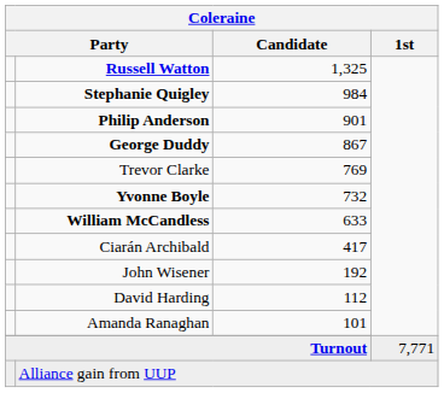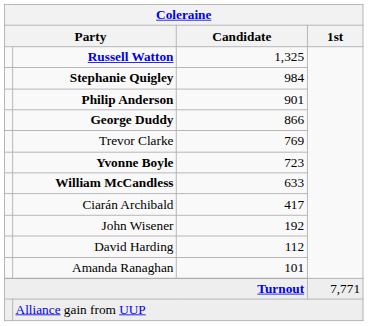George Duddy | Coleraine / Candidate: 867 -> 866
Yvonne Boyle | Coleraine / Candidate: 732 -> 723
